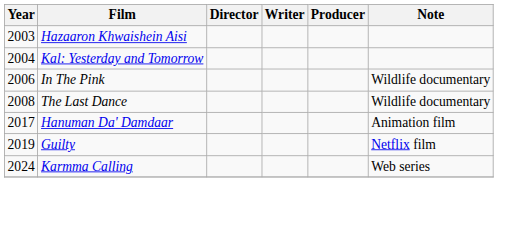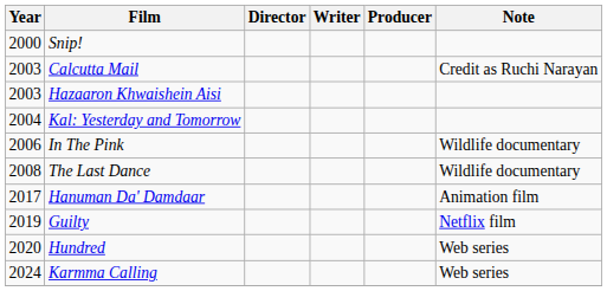+ row: 2000 | Snip!
+ row: 2003 | Calcutta Mail | Credit as Ruchi Narayan
+ row: 2020 | Hundred | Web series
